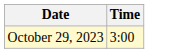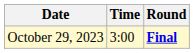+ column: Round | Final
